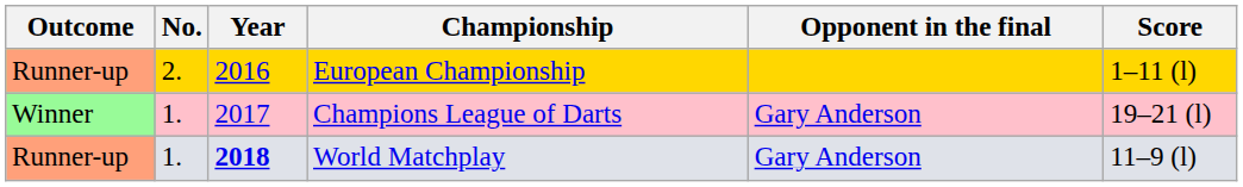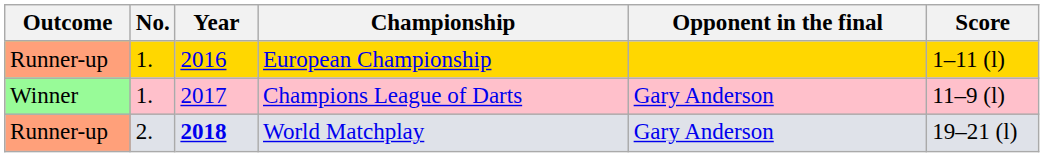European Championship | No.: 2. -> 1.
Champions League of Darts | Score: 19–21 (l) -> 11–9 (l)
World Matchplay | No.: 1. -> 2.
World Matchplay | Score: 11–9 (l) -> 19–21 (l)
